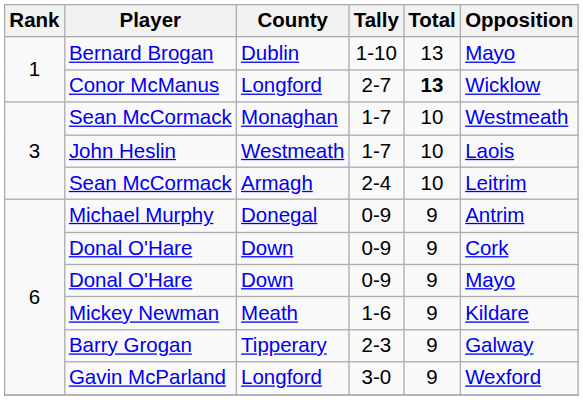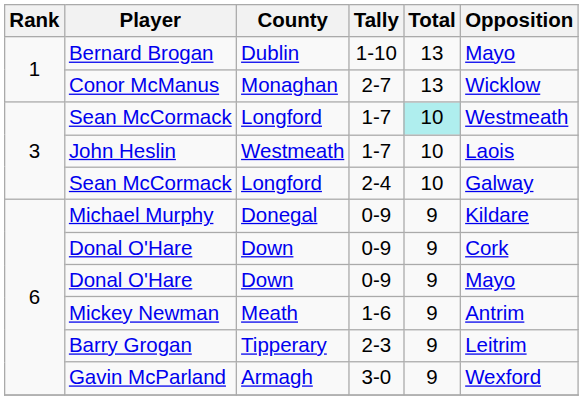Conor McManus | County: Longford -> Monaghan
Conor McManus | Total: bold -> normal
Sean McCormack / 1-7 | County: Monaghan -> Longford
Sean McCormack / 1-7 | Total: no background -> paleturquoise background
Sean McCormack / 2-4 | County: Armagh -> Longford
Sean McCormack / 2-4 | Opposition: Leitrim -> Galway
Michael Murphy | Opposition: Antrim -> Kildare
Mickey Newman | Opposition: Kildare -> Antrim
Barry Grogan | Opposition: Galway -> Leitrim
Gavin McParland | County: Longford -> Armagh
